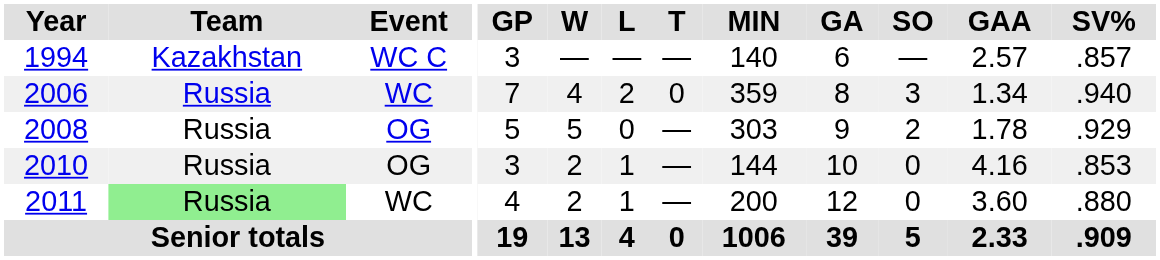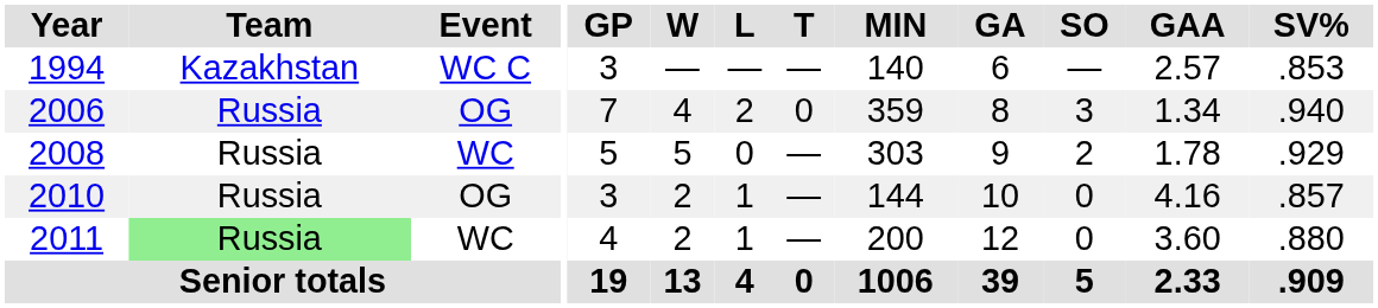1994 | SV%: .857 -> .853
2006 | Event: WC -> OG
2008 | Event: OG -> WC
2010 | SV%: .853 -> .857
